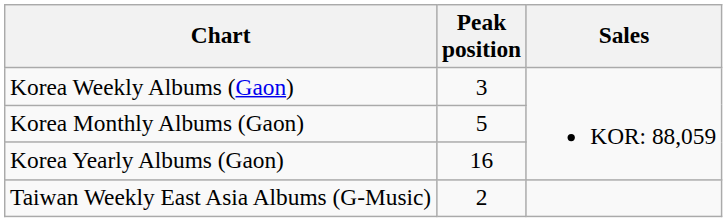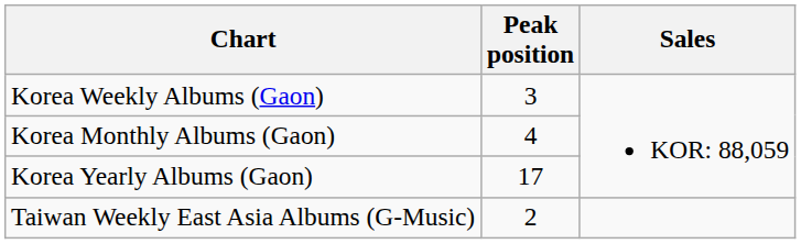Korea Monthly Albums (Gaon) | Peak position: 5 -> 4
Korea Yearly Albums (Gaon) | Peak position: 16 -> 17
